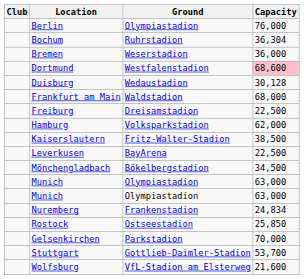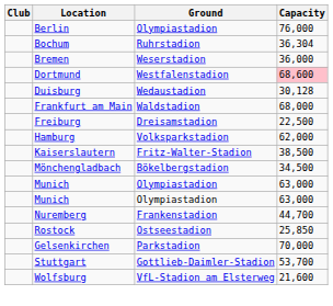- row: Leverkusen | BayArena | 22,500
Nuremberg | Capacity: 24,834 -> 44,700
